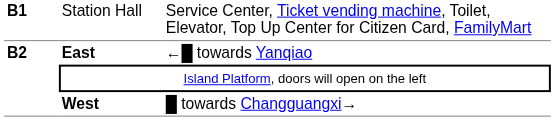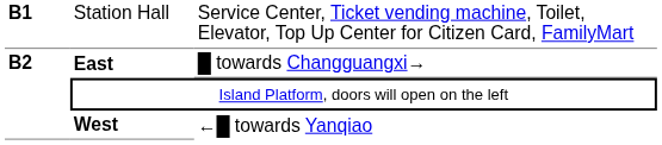East | column 3: ←█ towards Yanqiao -> █ towards Changguangxi→
West | column 3: █ towards Changguangxi→ -> ←█ towards Yanqiao
